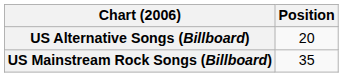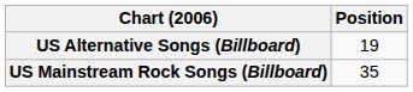US Alternative Songs (Billboard) | Position: 20 -> 19
